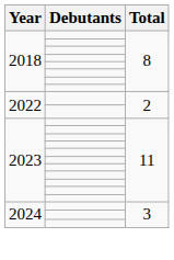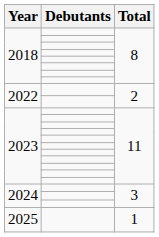+ row: 2025 | 1
